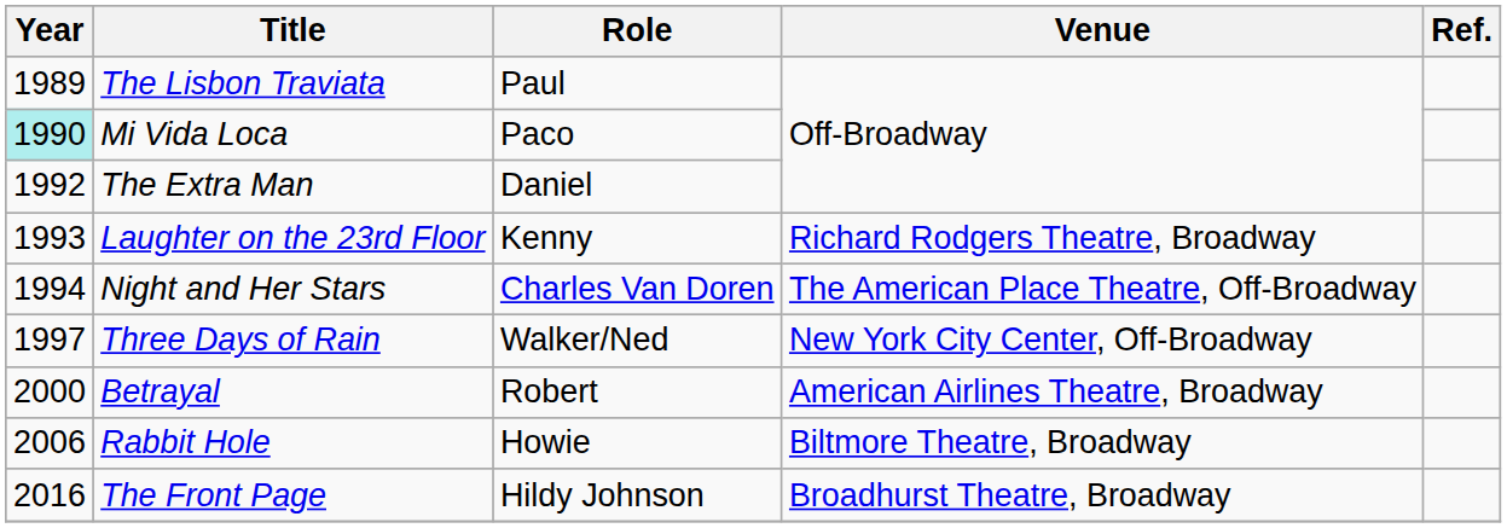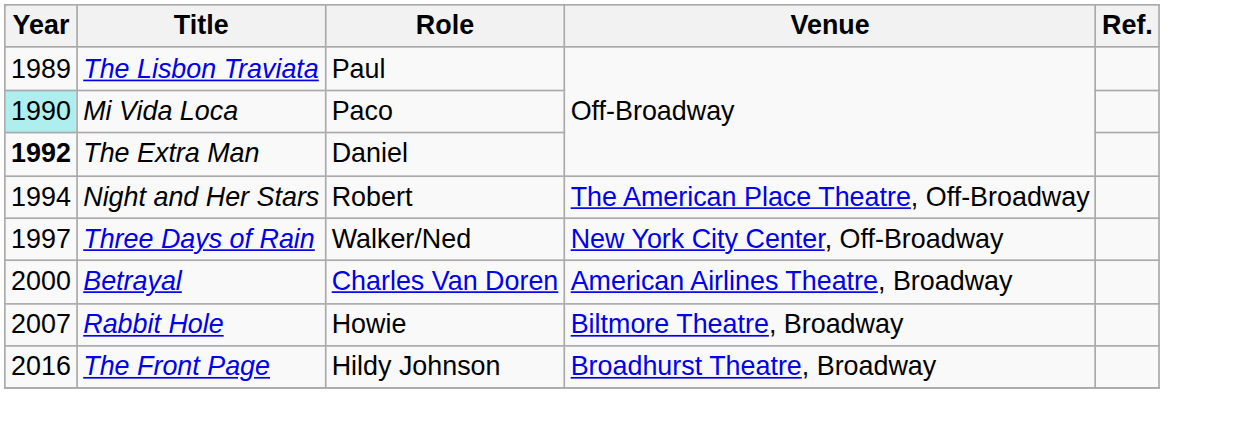The Extra Man | Year: normal -> bold
- row: 1993 | Laughter on the 23rd Floor | Kenny | Richard Rodgers Theatre, Broadway
Night and Her Stars | Role: Charles Van Doren -> Robert
Betrayal | Role: Robert -> Charles Van Doren
Rabbit Hole | Year: 2006 -> 2007
